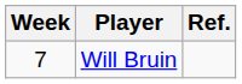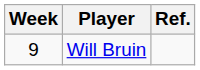Will Bruin | Week: 7 -> 9
